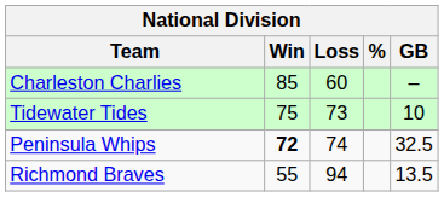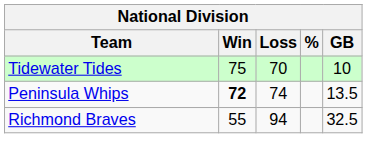- row: Charleston Charlies | 85 | 60 | –
Tidewater Tides | Loss: 73 -> 70
Peninsula Whips | GB: 32.5 -> 13.5
Richmond Braves | GB: 13.5 -> 32.5
